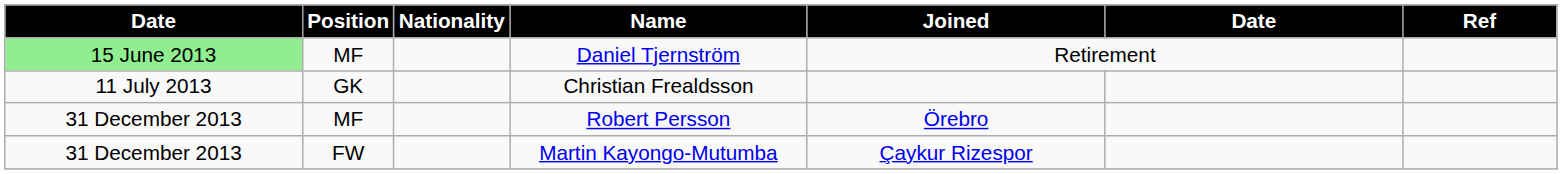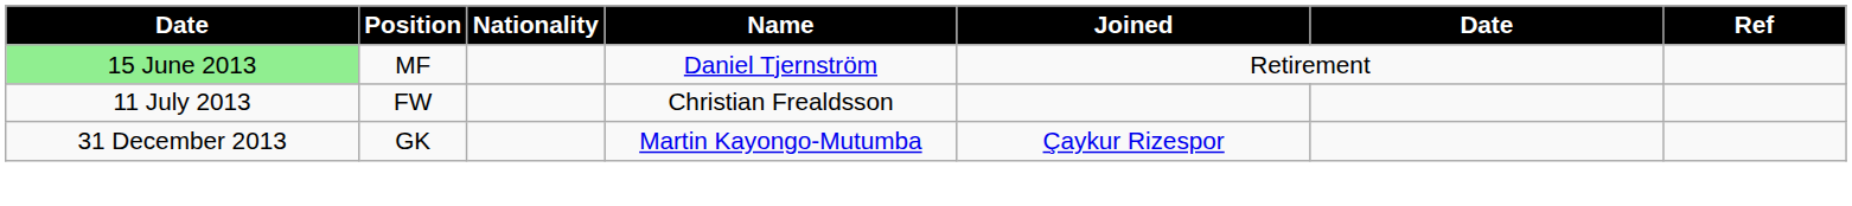Christian Frealdsson | Position: GK -> FW
- row: 31 December 2013 | MF | Robert Persson | Örebro
Martin Kayongo-Mutumba | Position: FW -> GK
